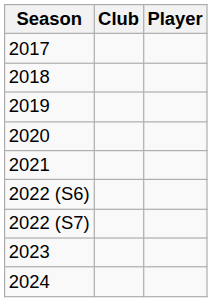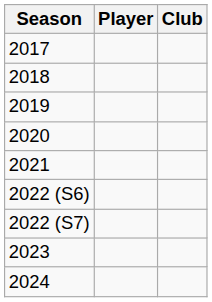columns swapped: Player <-> Club
